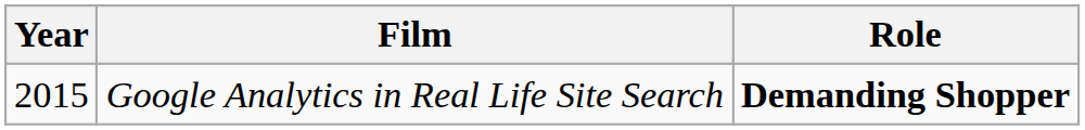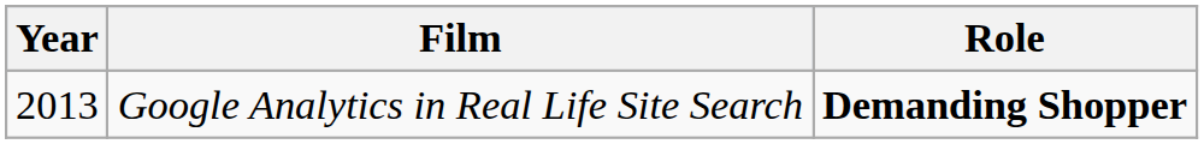Google Analytics in Real Life Site Search | Year: 2015 -> 2013
